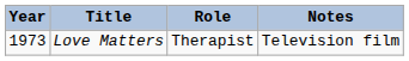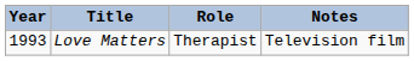Love Matters | Year: 1973 -> 1993
